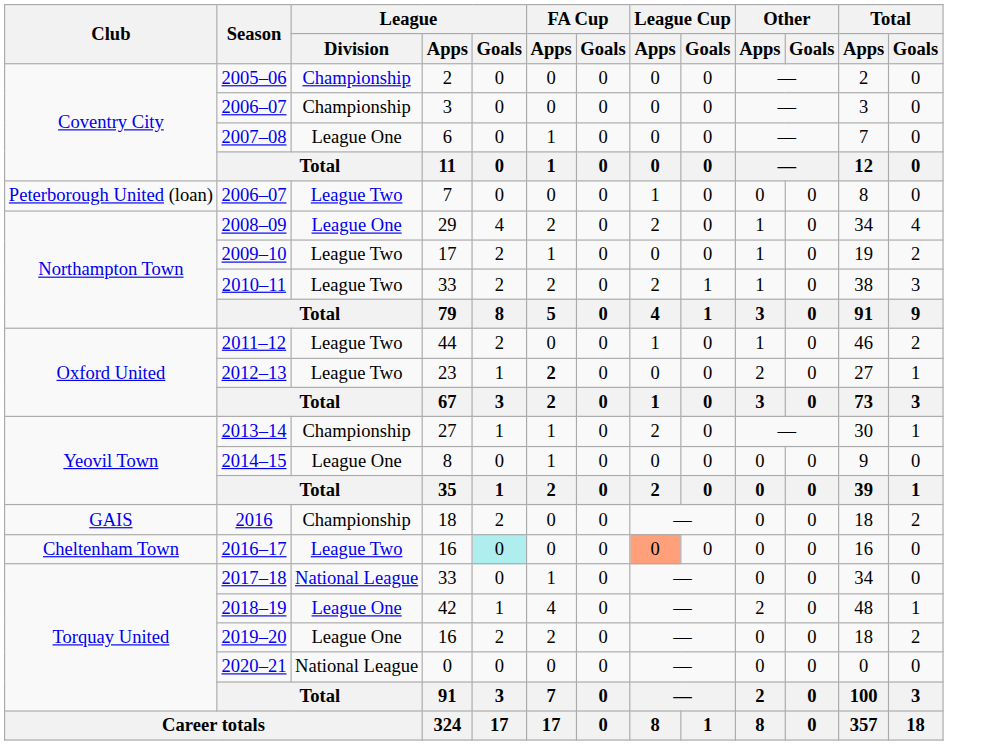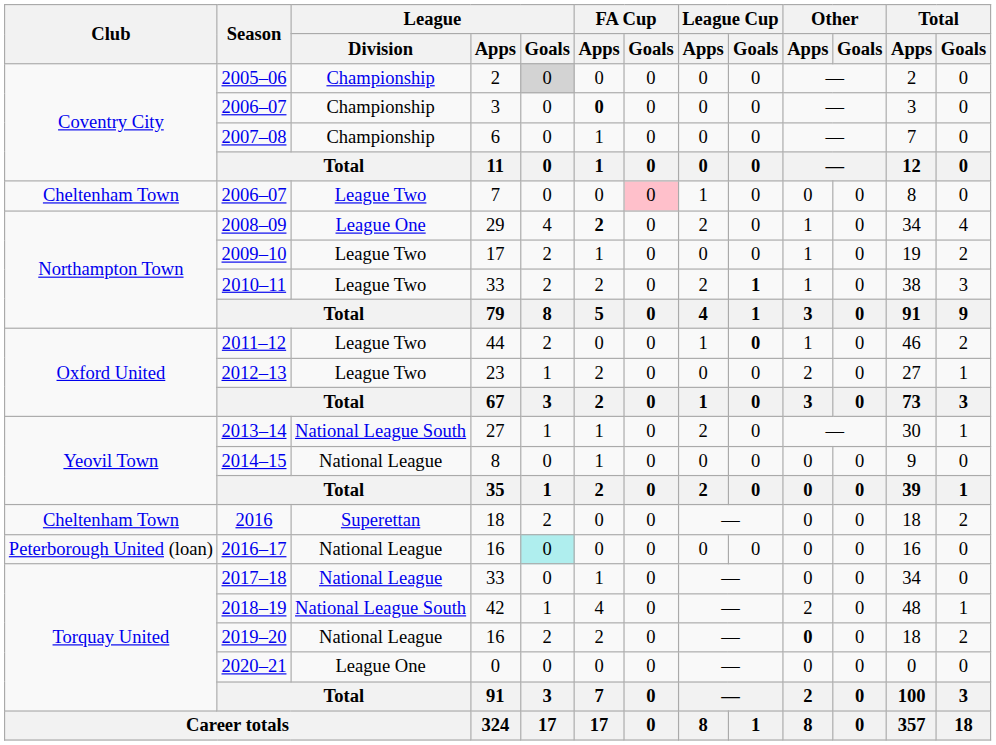2005–06 | League / Goals: no background -> lightgrey background
2006–07 / 3 | FA Cup / Apps: normal -> bold
2007–08 | League / Division: League One -> Championship
2006–07 / 7 | Club: Peterborough United (loan) -> Cheltenham Town
2006–07 / 7 | FA Cup / Goals: no background -> pink background
2008–09 | FA Cup / Apps: normal -> bold
2010–11 | League Cup / Goals: normal -> bold
2011–12 | League Cup / Goals: normal -> bold
2012–13 | FA Cup / Apps: bold -> normal
2013–14 | League / Division: Championship -> National League South
2014–15 | League / Division: League One -> National League
2016 | Club: GAIS -> Cheltenham Town
2016 | League / Division: Championship -> Superettan
2016–17 | Club: Cheltenham Town -> Peterborough United (loan)
2016–17 | League / Division: League Two -> National League
2016–17 | League Cup / Apps: lightsalmon background -> no background
2018–19 | League / Division: League One -> National League South
2019–20 | League / Division: League One -> National League
2019–20 | Other / Apps: normal -> bold
2020–21 | League / Division: National League -> League One
